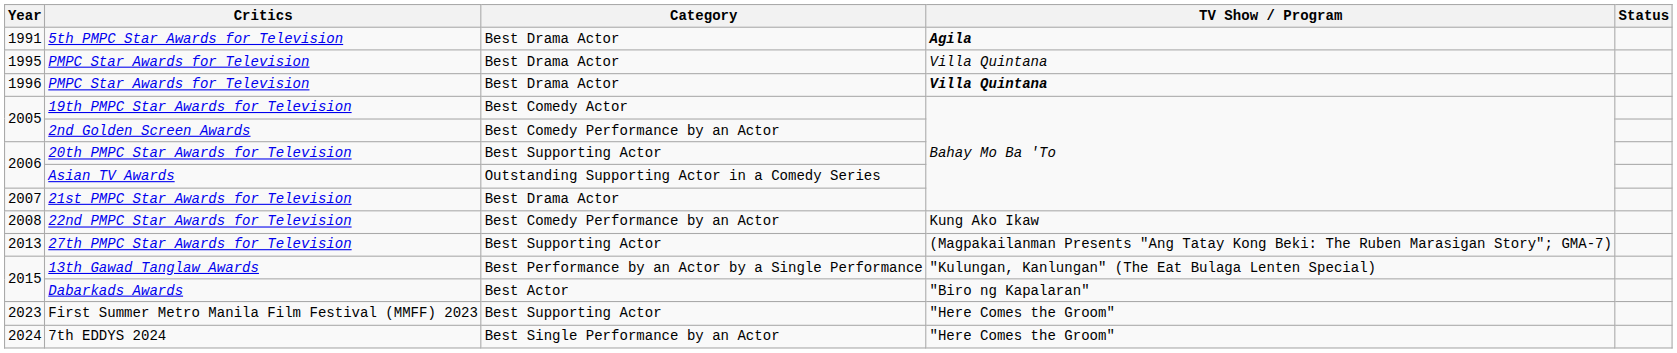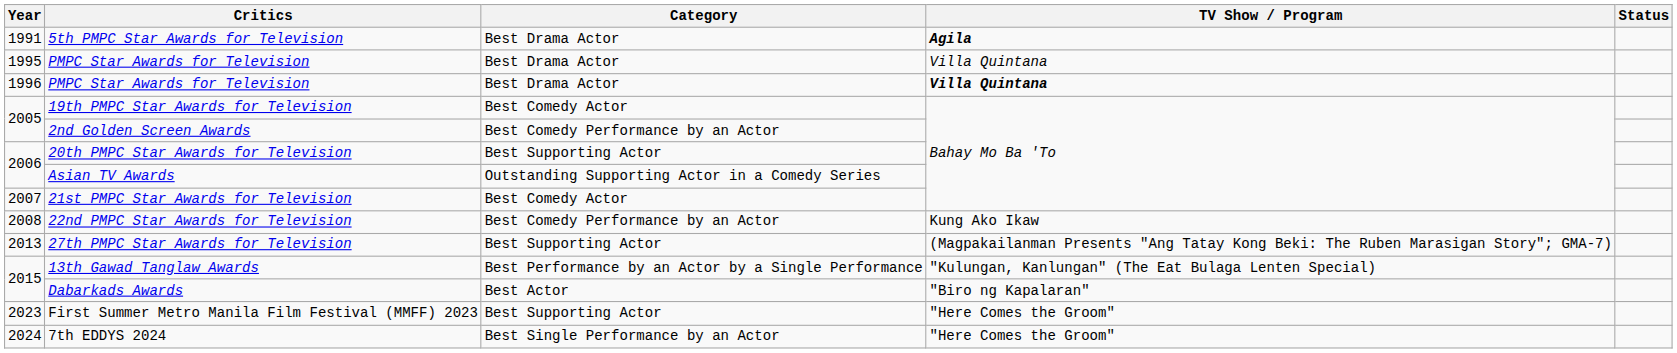21st PMPC Star Awards for Television | Category: Best Drama Actor -> Best Comedy Actor
